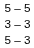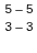- row: 5 – 3
